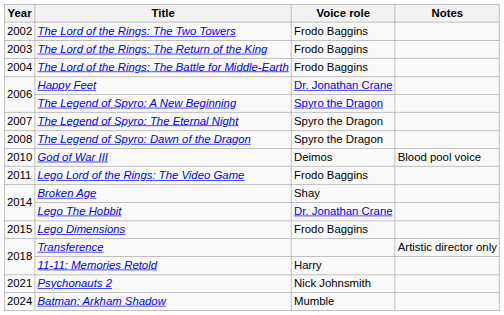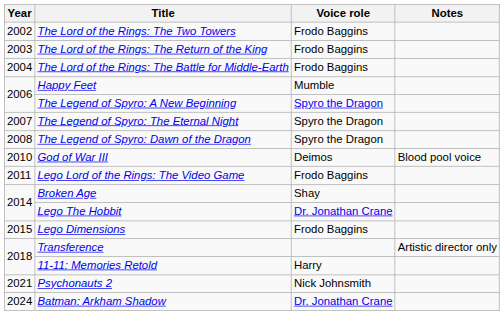Happy Feet | Voice role: Dr. Jonathan Crane -> Mumble
Batman: Arkham Shadow | Voice role: Mumble -> Dr. Jonathan Crane
